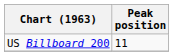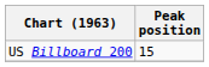US Billboard 200 | Peak position: 11 -> 15
